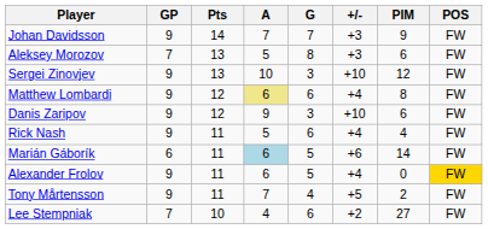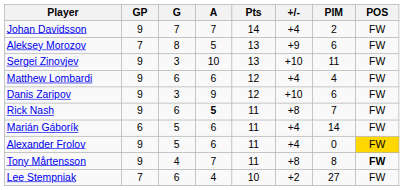columns swapped: G <-> Pts
Johan Davidsson | +/-: +3 -> +4
Johan Davidsson | PIM: 9 -> 2
Aleksey Morozov | +/-: +3 -> +9
Sergei Zinovjev | PIM: 12 -> 11
Matthew Lombardi | A: khaki background -> no background
Matthew Lombardi | PIM: 8 -> 4
Rick Nash | A: normal -> bold
Rick Nash | +/-: +4 -> +8
Rick Nash | PIM: 4 -> 7
Marián Gáborík | A: lightblue background -> no background
Marián Gáborík | +/-: +6 -> +4
Tony Mårtensson | +/-: +5 -> +8
Tony Mårtensson | PIM: 2 -> 8
Tony Mårtensson | POS: normal -> bold
